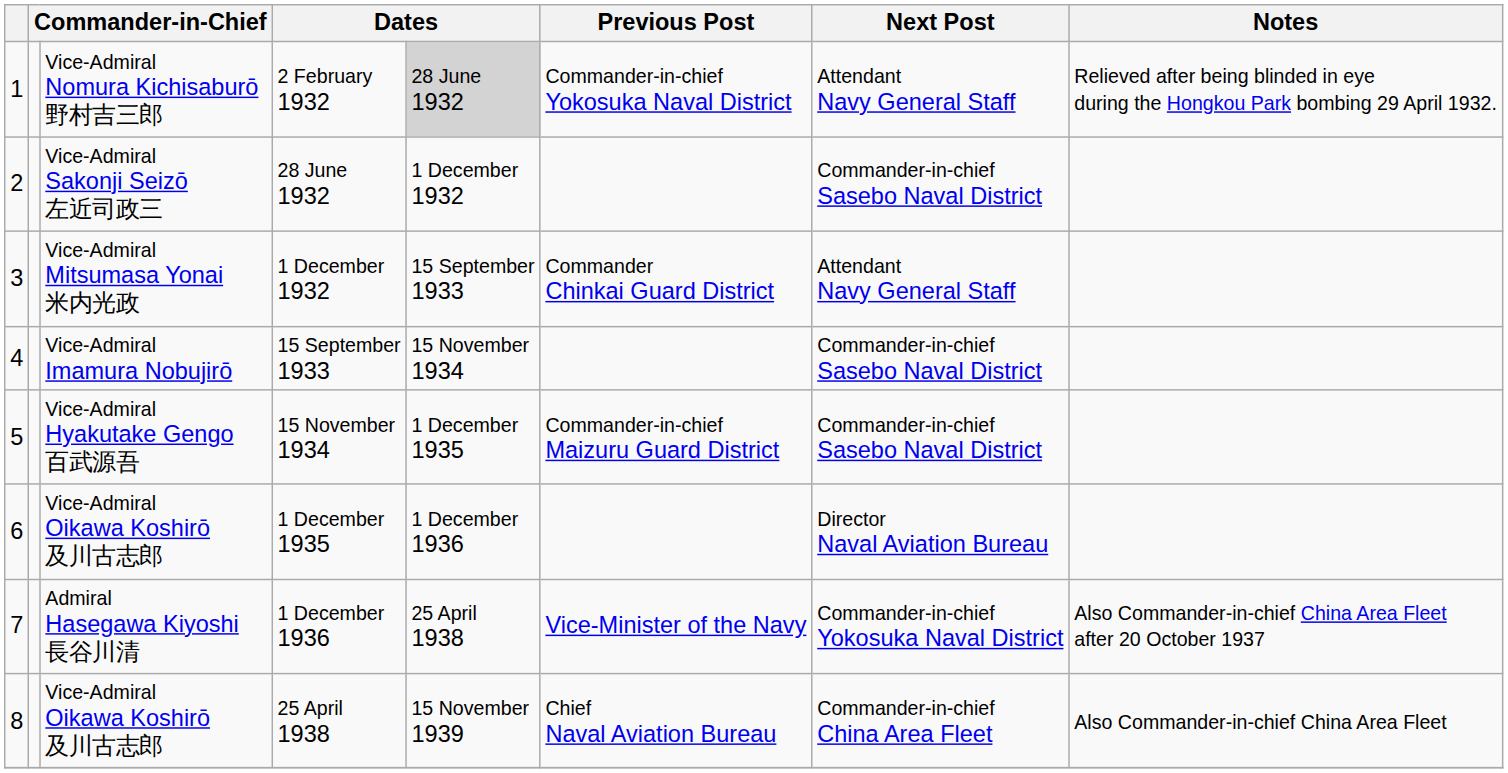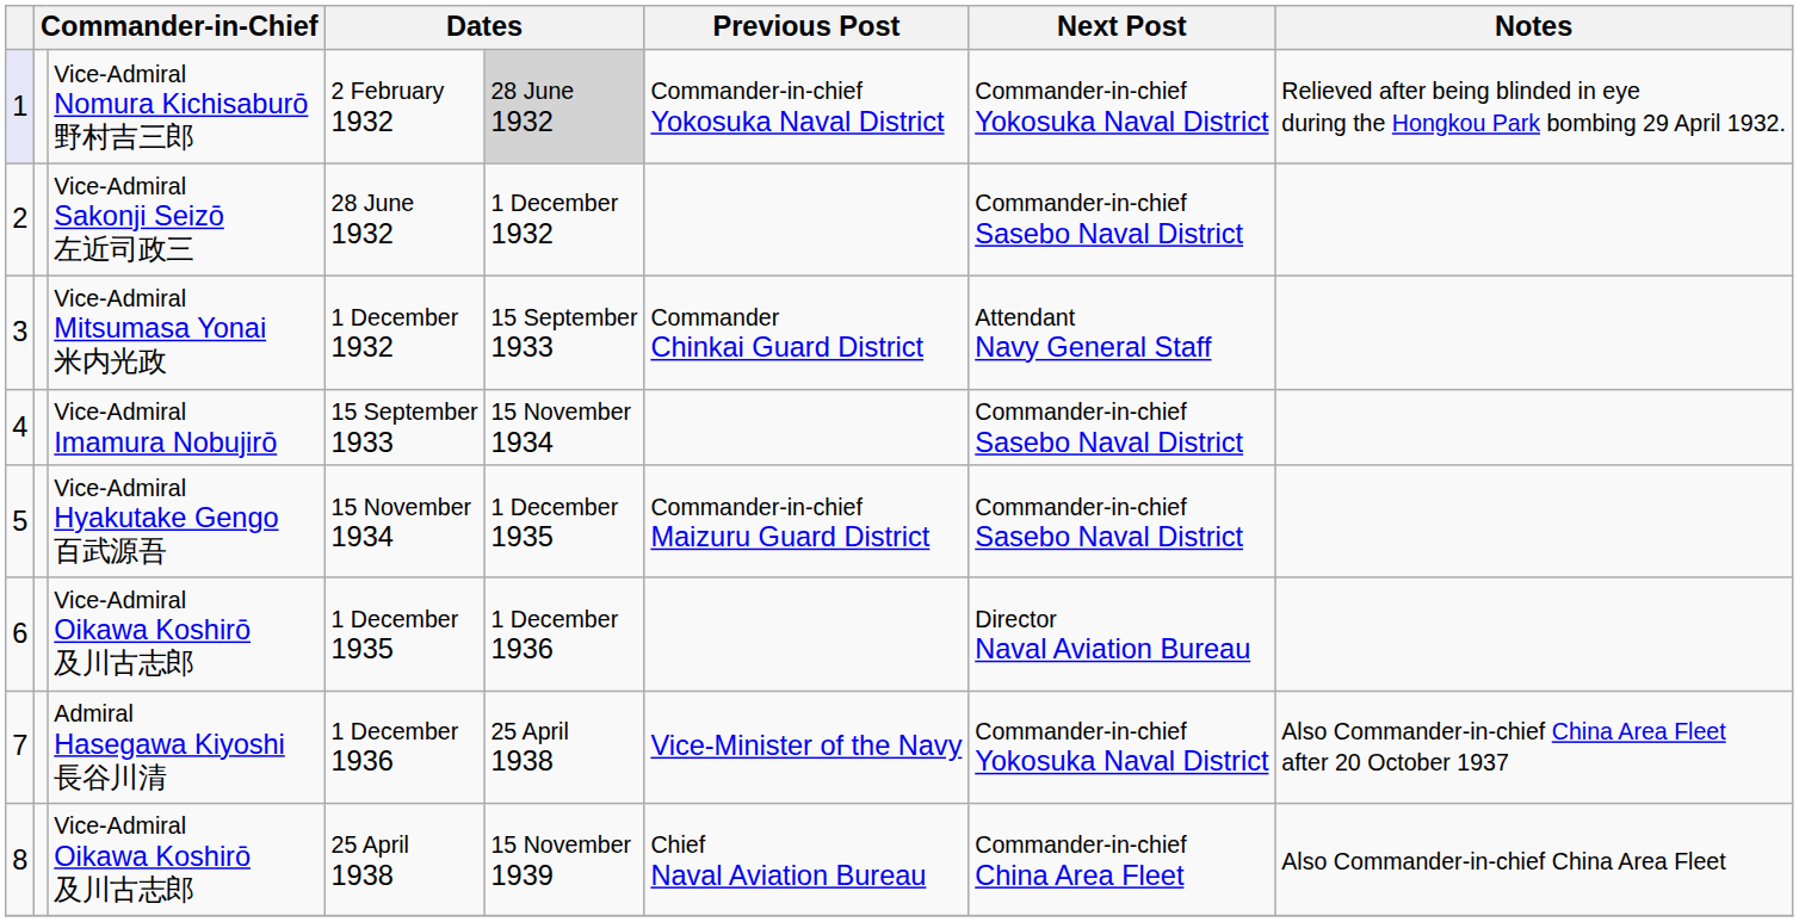2 February 1932 | column 1: no background -> lavender background
2 February 1932 | Next Post: Attendant Navy General Staff -> Commander-in-chief Yokosuka Naval District
